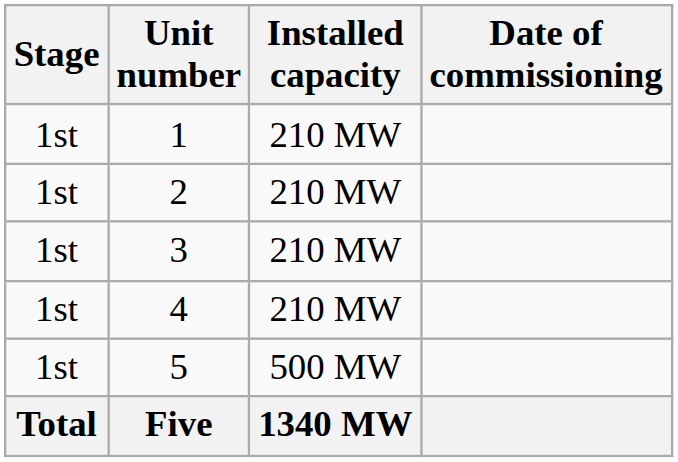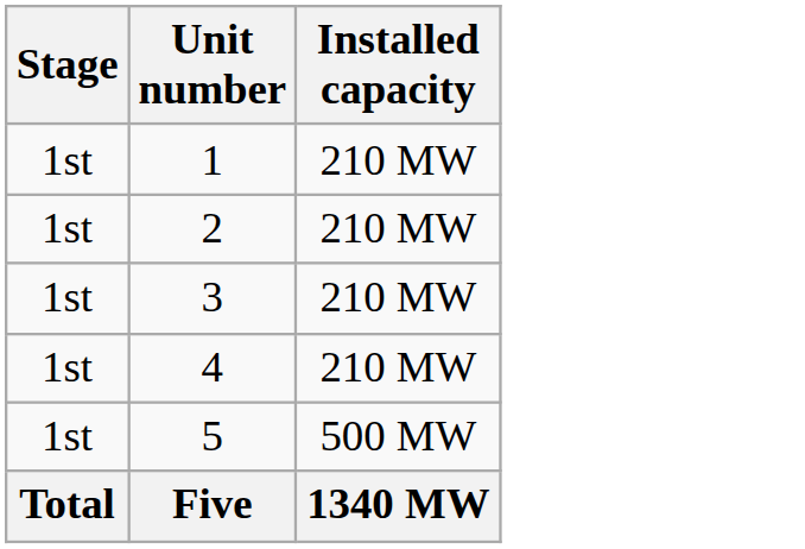- column: Date of commissioning
